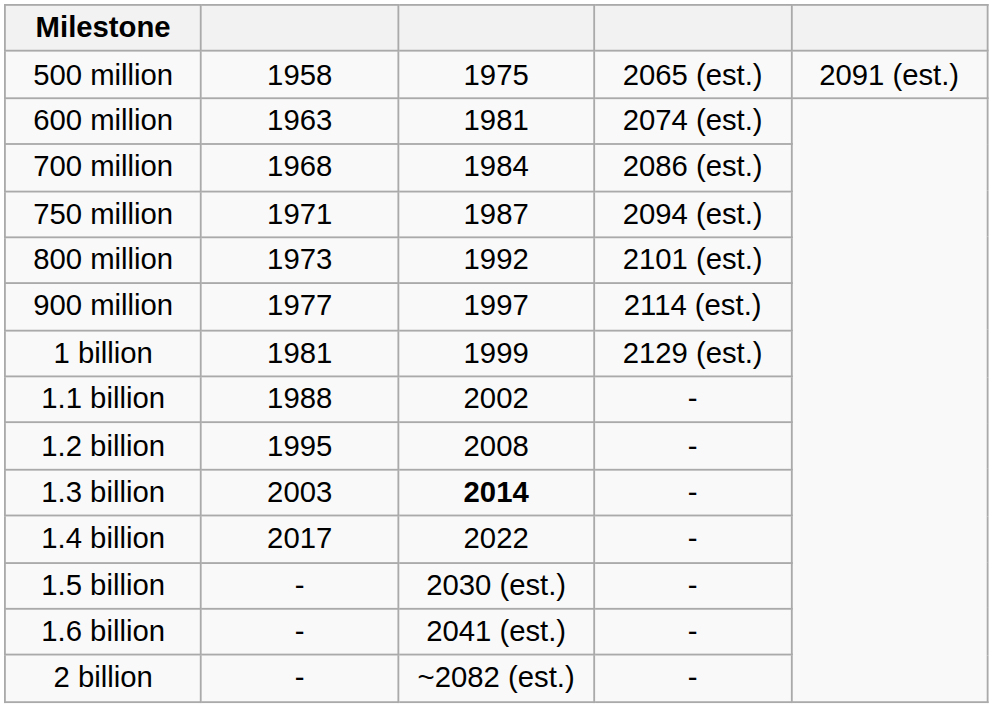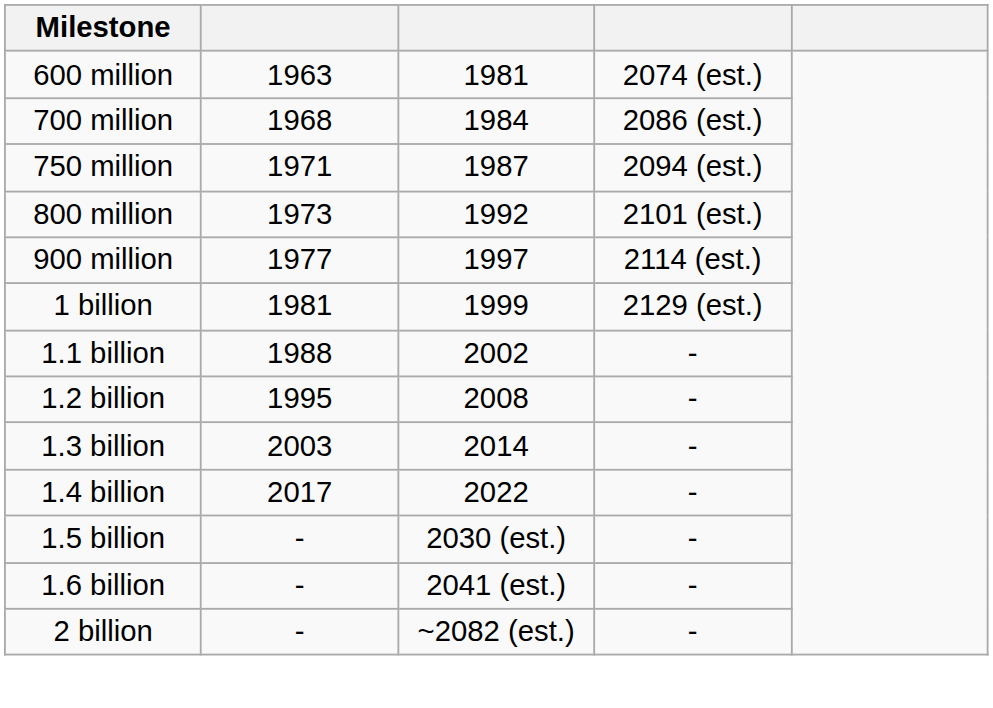- row: 500 million | 1958 | 1975 | 2065 (est.) | 2091 (est.)
1.3 billion | column 3: bold -> normal
